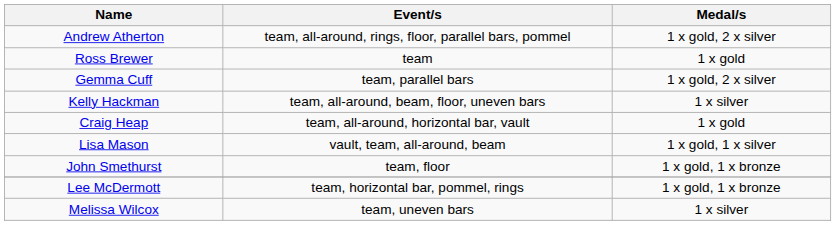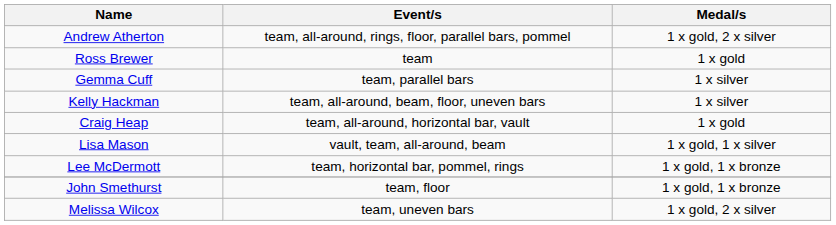Gemma Cuff | Medal/s: 1 x gold, 2 x silver -> 1 x silver
rows swapped: Lee McDermott <-> John Smethurst
Melissa Wilcox | Medal/s: 1 x silver -> 1 x gold, 2 x silver
